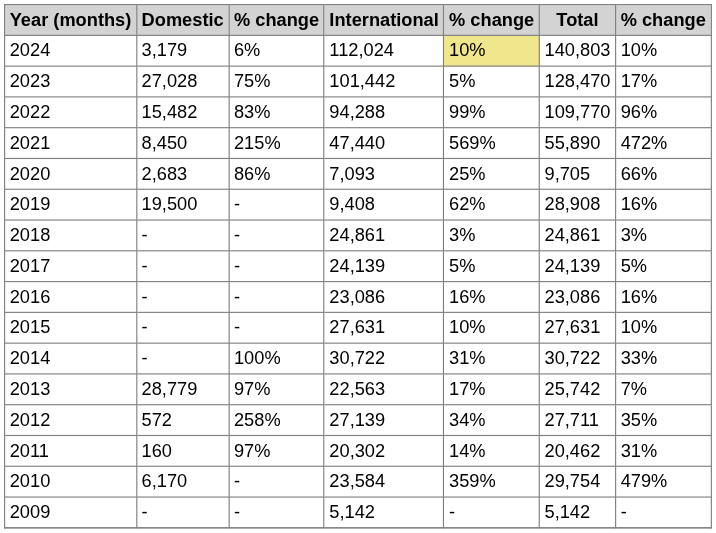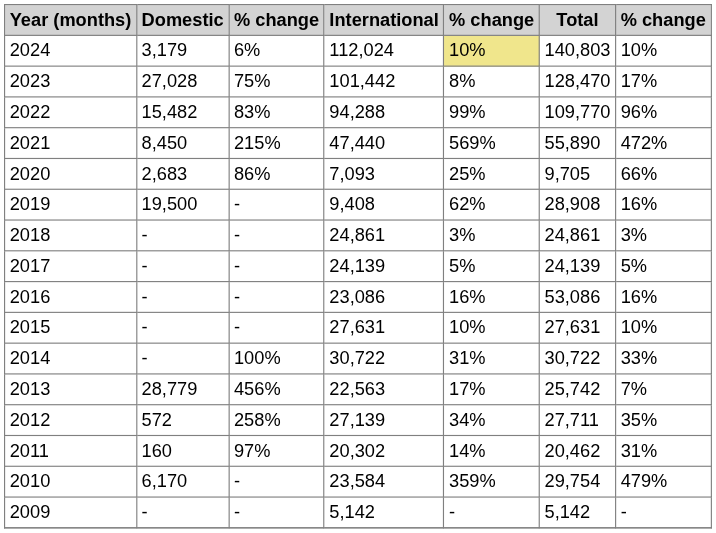2023 | column 5: 5% -> 8%
2016 | Total: 23,086 -> 53,086
2013 | column 3: 97% -> 456%
